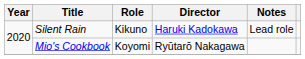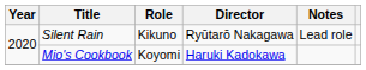Silent Rain | Director: Haruki Kadokawa -> Ryūtarō Nakagawa
Mio's Cookbook | Director: Ryūtarō Nakagawa -> Haruki Kadokawa
